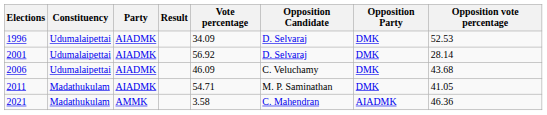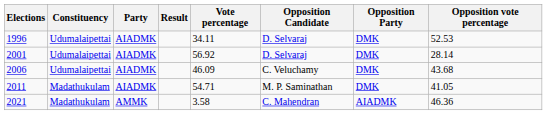1996 | Vote percentage: 34.09 -> 34.11
